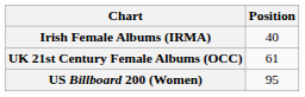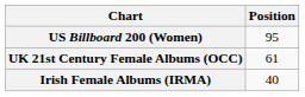rows swapped: Irish Female Albums (IRMA) <-> US Billboard 200 (Women)
